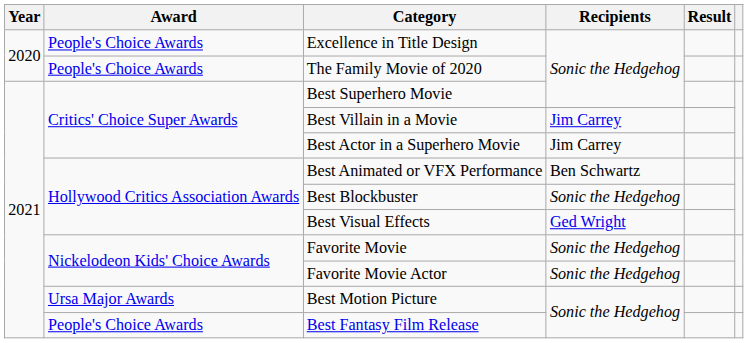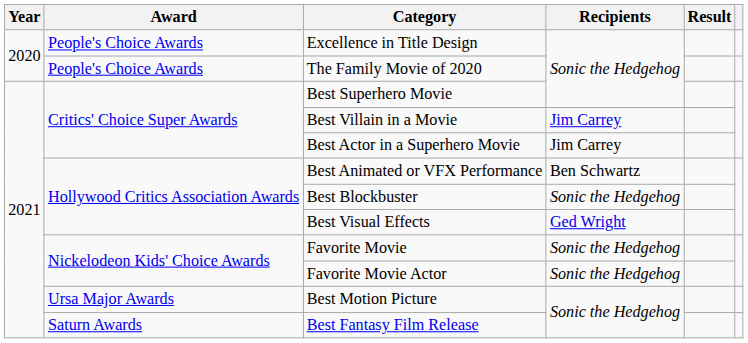Best Fantasy Film Release | Award: People's Choice Awards -> Saturn Awards
